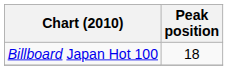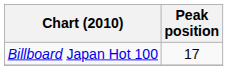Billboard Japan Hot 100 | Peak position: 18 -> 17
